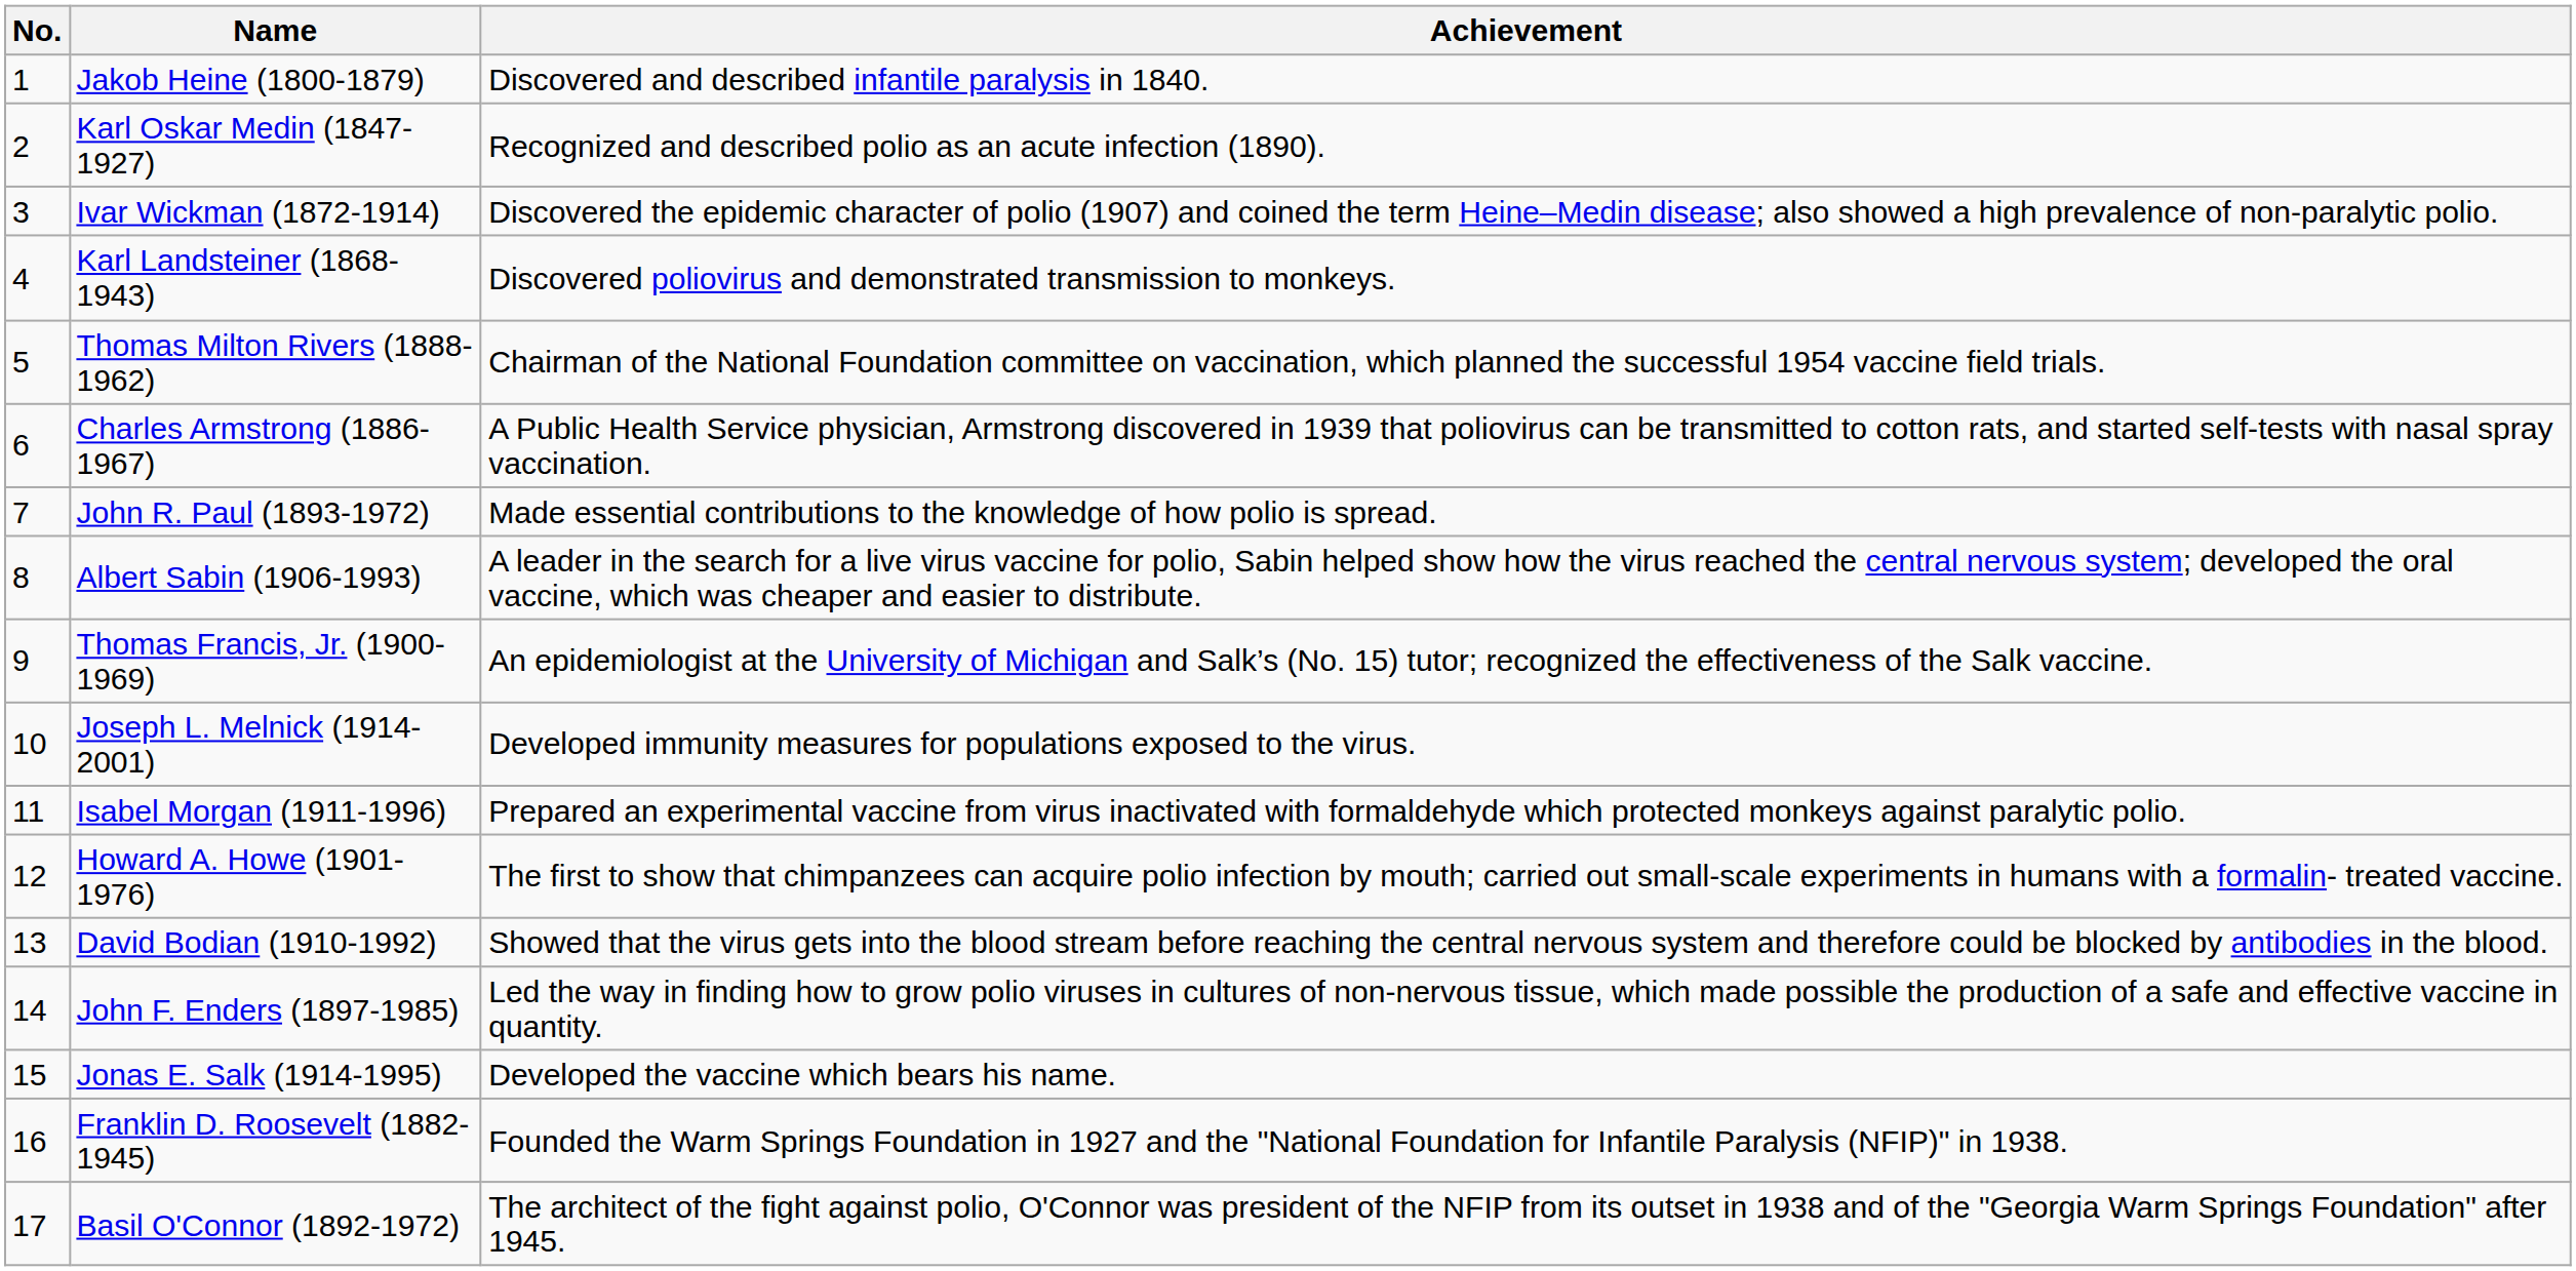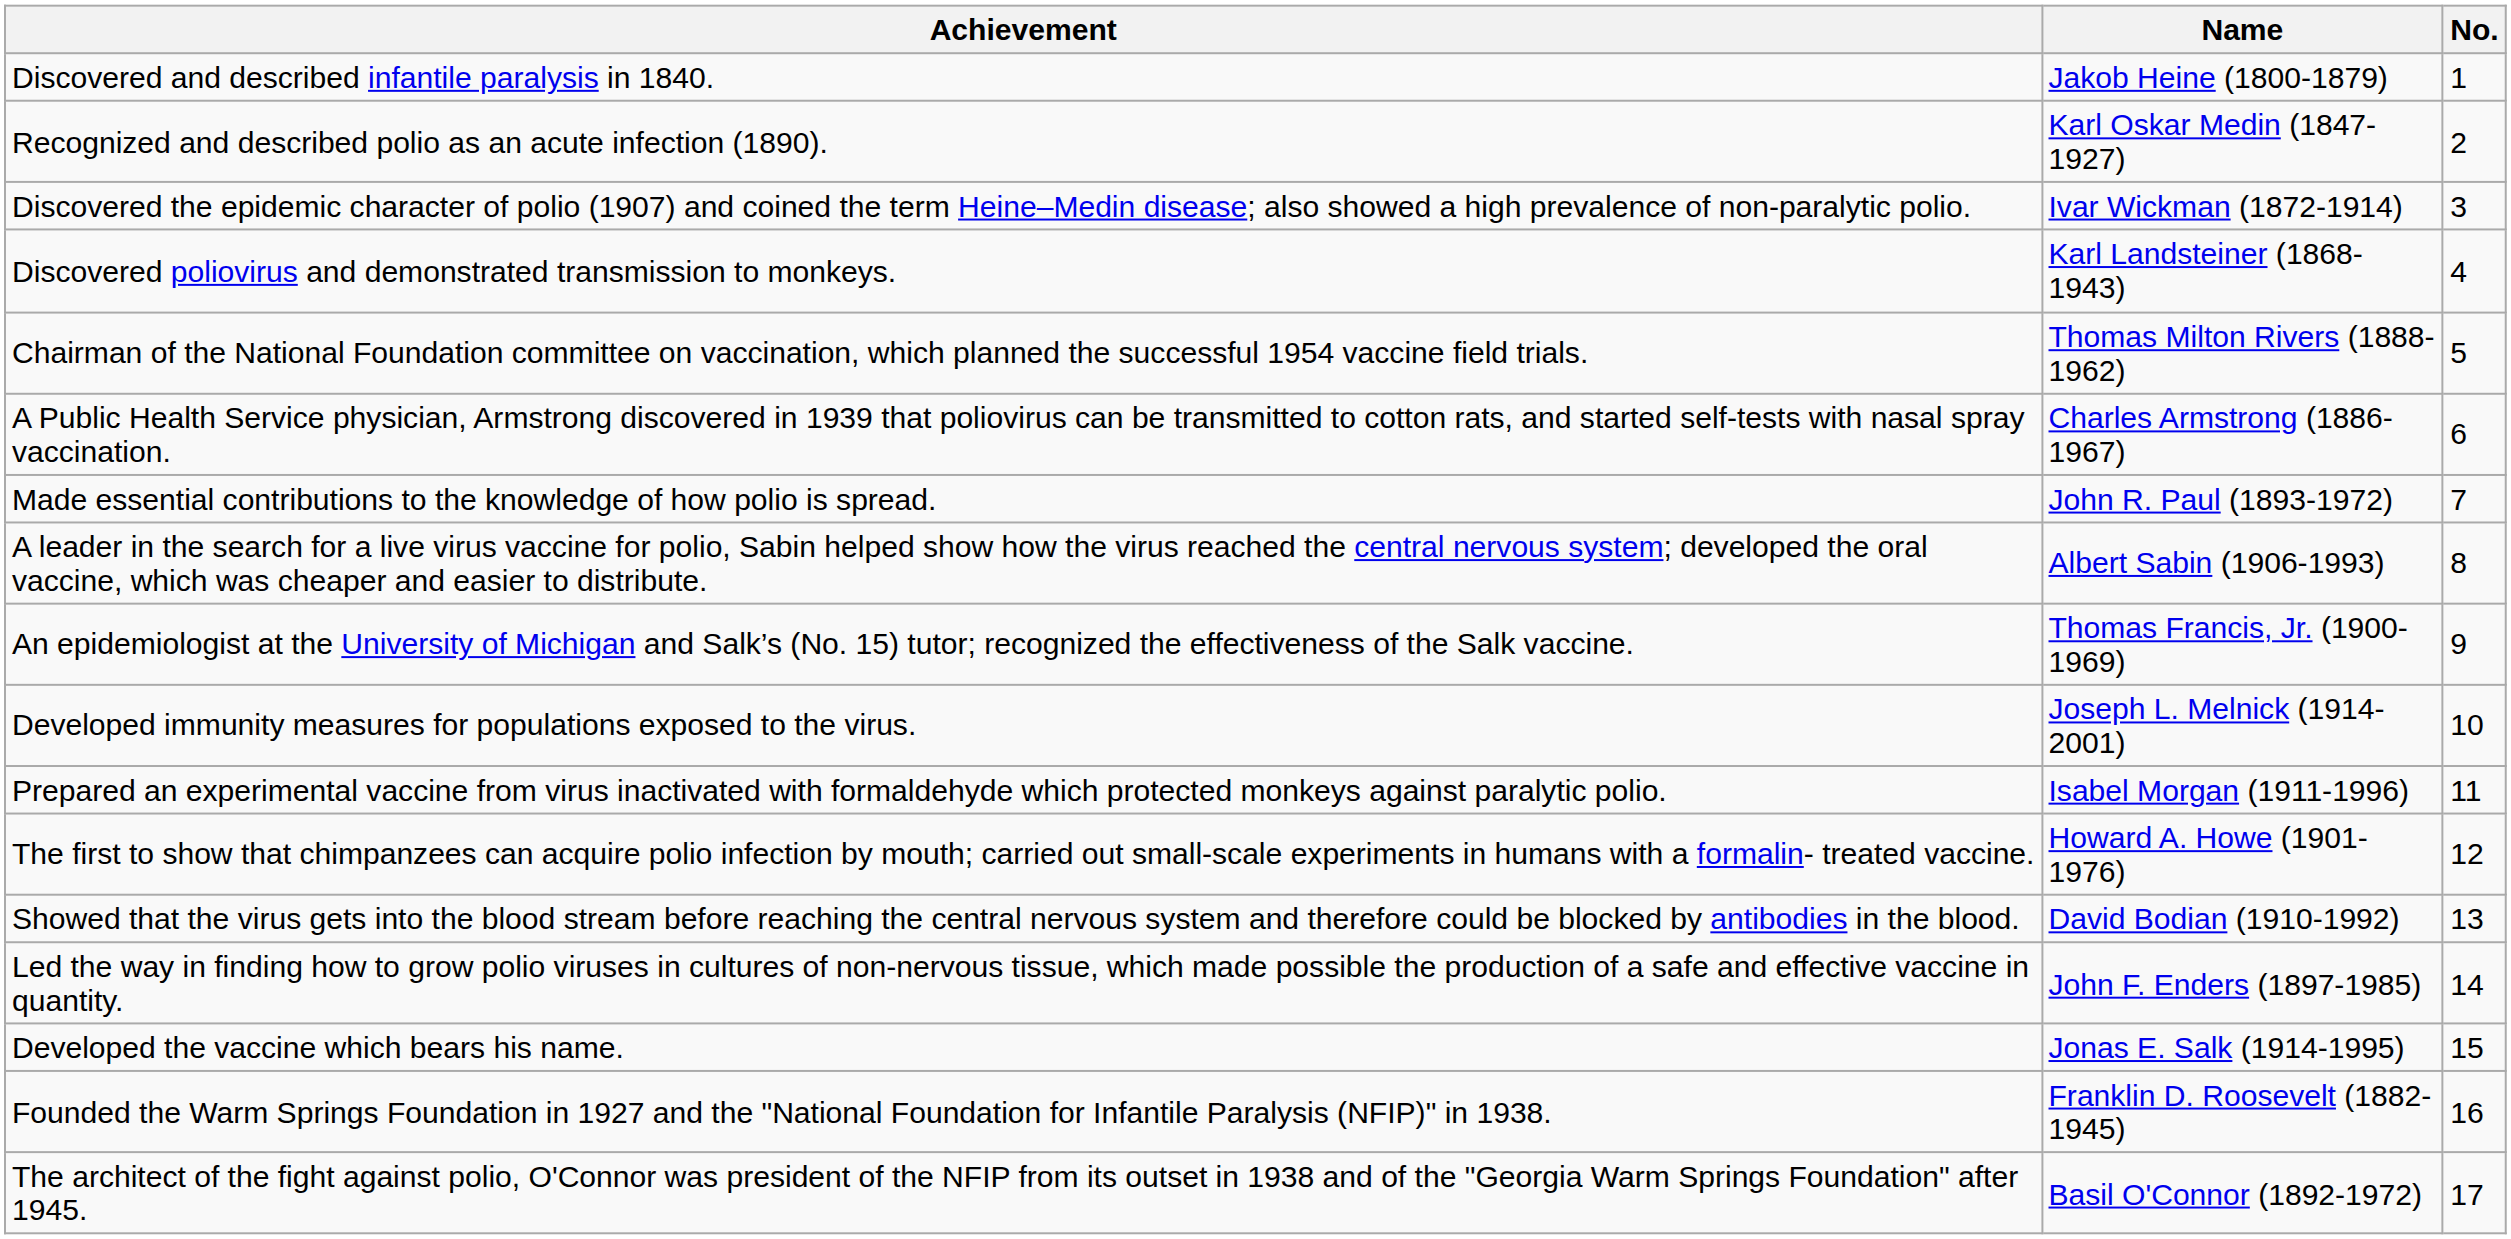columns swapped: No. <-> Achievement
